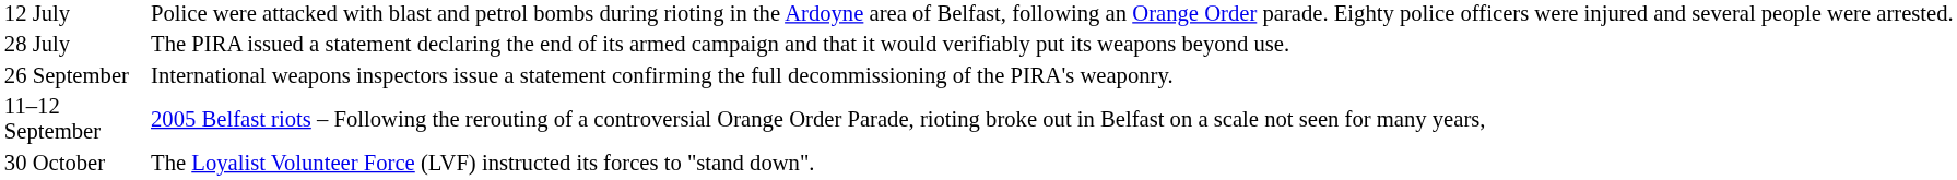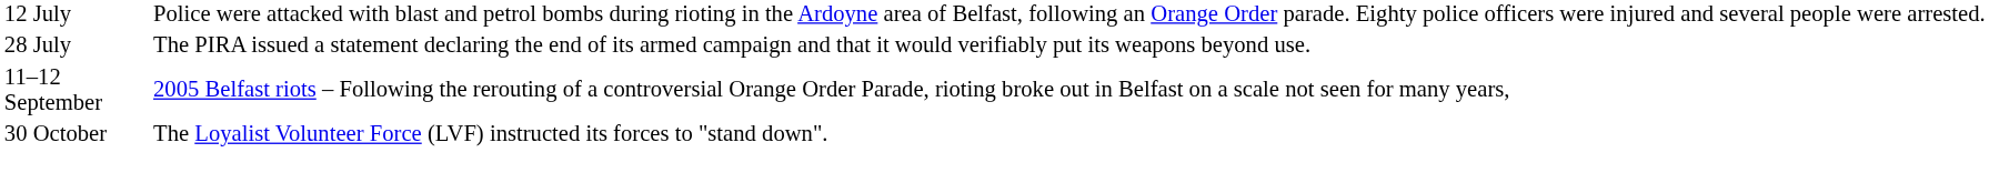- row: 26 September | International weapons inspectors issue a statement confirming the full decommissioning of the PIRA's weaponry.
